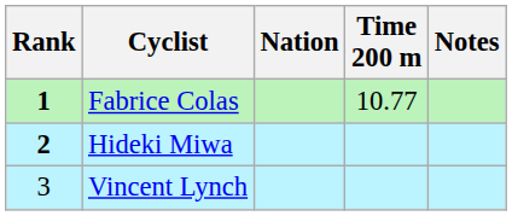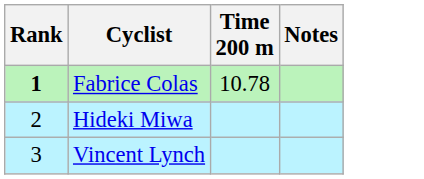- column: Nation
Fabrice Colas | Time 200 m: 10.77 -> 10.78
Hideki Miwa | Rank: bold -> normal
